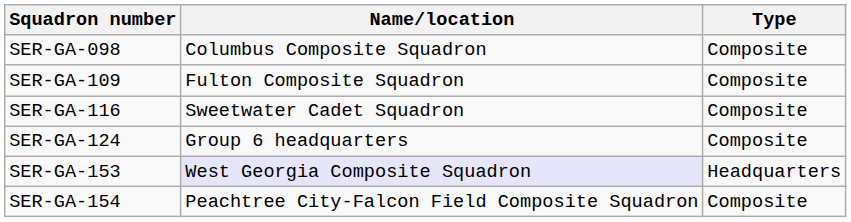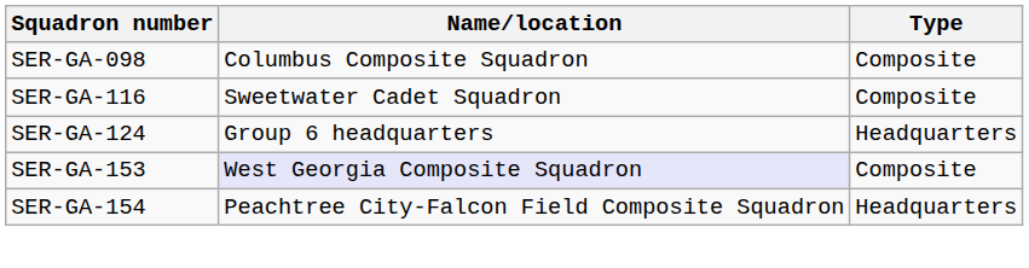- row: SER-GA-109 | Fulton Composite Squadron | Composite
SER-GA-124 | Type: Composite -> Headquarters
SER-GA-153 | Type: Headquarters -> Composite
SER-GA-154 | Type: Composite -> Headquarters
